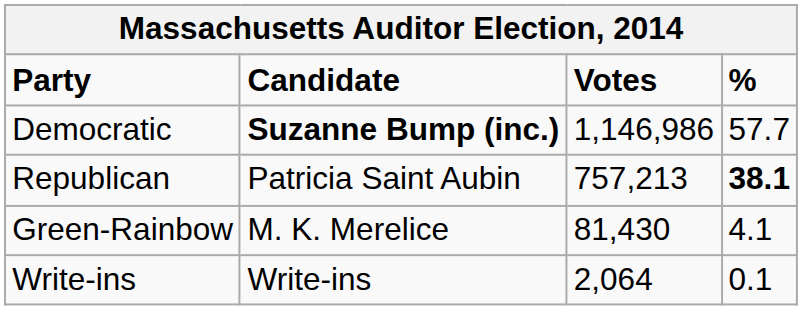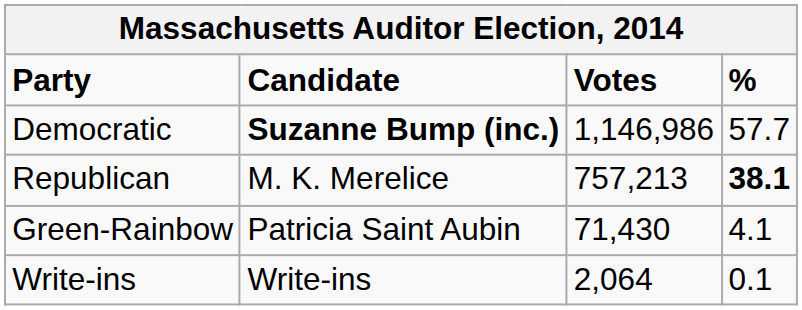Republican | Candidate: Patricia Saint Aubin -> M. K. Merelice
Green-Rainbow | Candidate: M. K. Merelice -> Patricia Saint Aubin
Green-Rainbow | Votes: 81,430 -> 71,430
